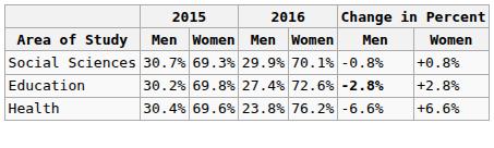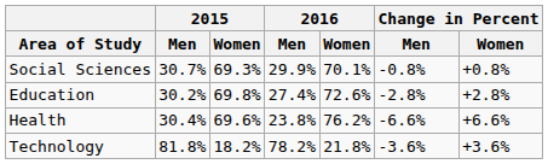Education | Change in Percent / Men: bold -> normal
+ row: Technology | 81.8% | 18.2% | 78.2% | 21.8% | -3.6% | +3.6%
